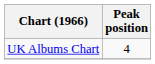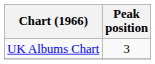UK Albums Chart | Peak position: 4 -> 3
